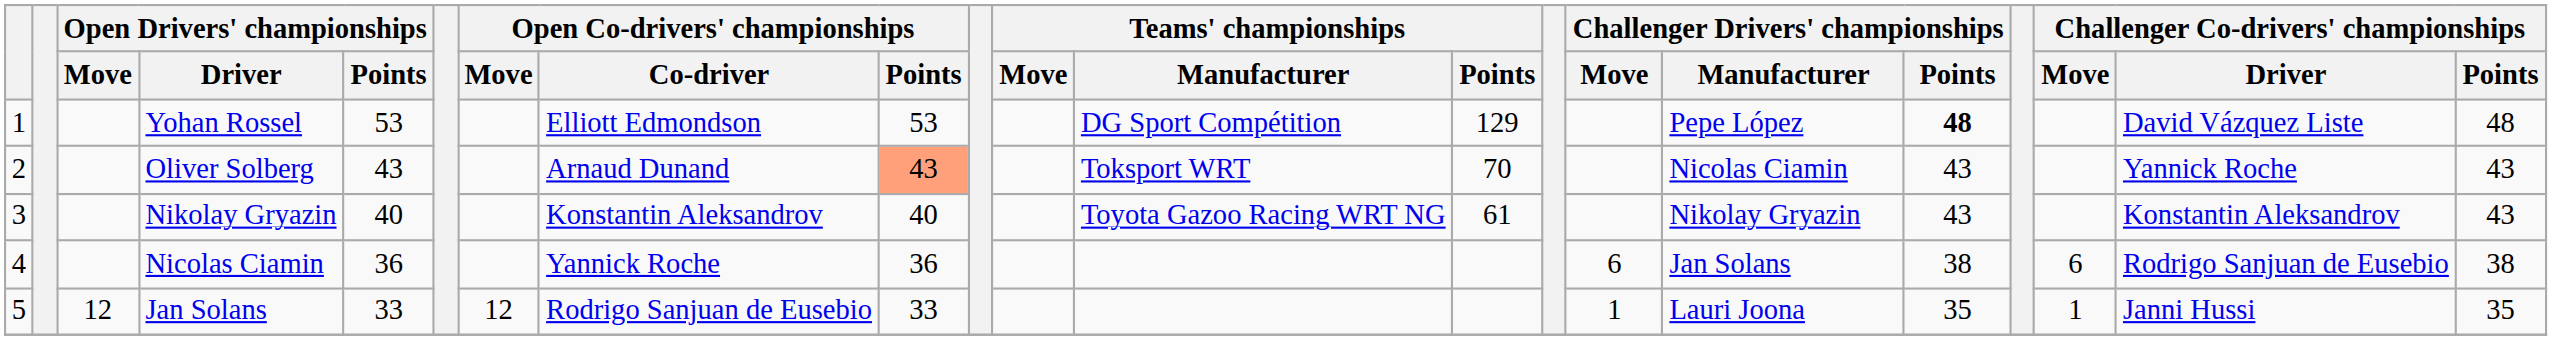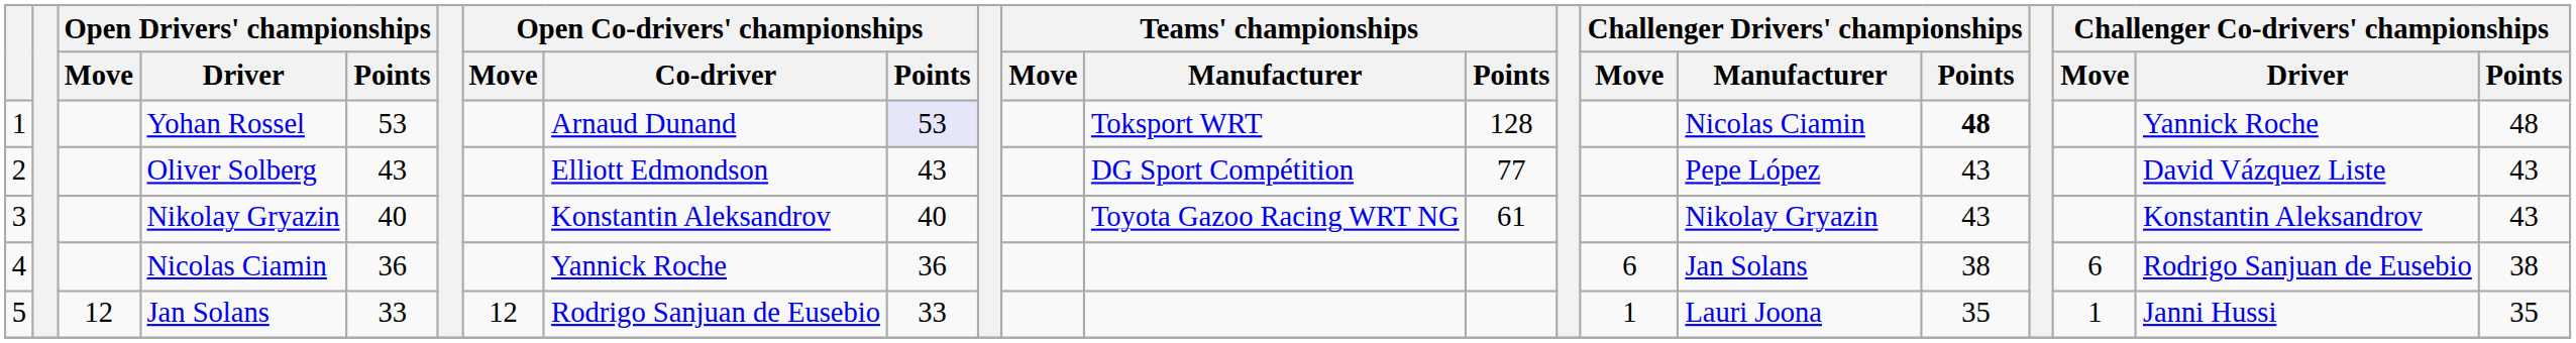Yohan Rossel | Open Co-drivers' championships / Co-driver: Elliott Edmondson -> Arnaud Dunand
Yohan Rossel | Open Co-drivers' championships / Points: no background -> lavender background
Yohan Rossel | Teams' championships / Manufacturer: DG Sport Compétition -> Toksport WRT
Yohan Rossel | Teams' championships / Points: 129 -> 128
Yohan Rossel | Challenger Drivers' championships / Manufacturer: Pepe López -> Nicolas Ciamin
Yohan Rossel | Challenger Co-drivers' championships / Driver: David Vázquez Liste -> Yannick Roche
Oliver Solberg | Open Co-drivers' championships / Co-driver: Arnaud Dunand -> Elliott Edmondson
Oliver Solberg | Open Co-drivers' championships / Points: lightsalmon background -> no background
Oliver Solberg | Teams' championships / Manufacturer: Toksport WRT -> DG Sport Compétition
Oliver Solberg | Teams' championships / Points: 70 -> 77
Oliver Solberg | Challenger Drivers' championships / Manufacturer: Nicolas Ciamin -> Pepe López
Oliver Solberg | Challenger Co-drivers' championships / Driver: Yannick Roche -> David Vázquez Liste
